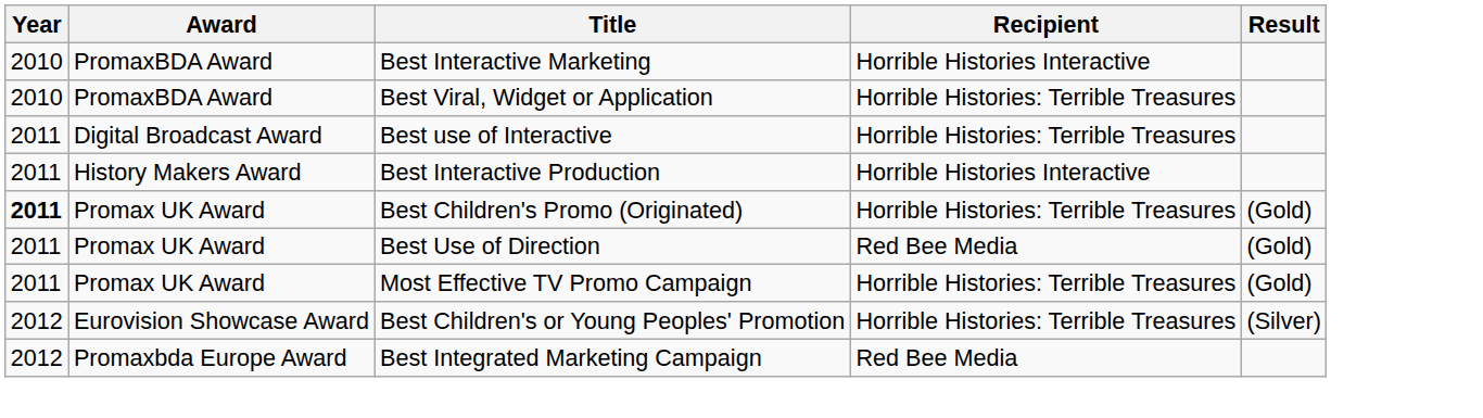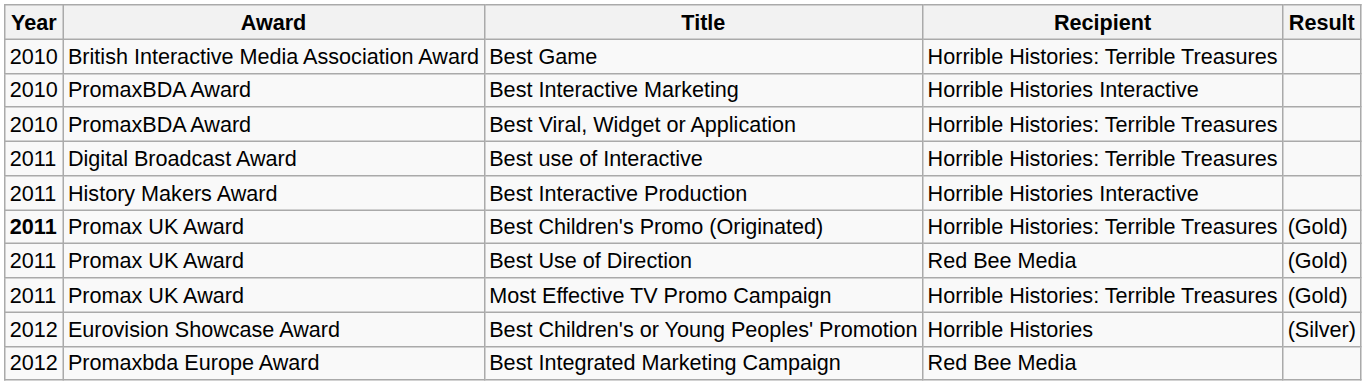+ row: 2010 | British Interactive Media Association Award | Best Game | Horrible Histories: Terrible Treasures
Best Children's or Young Peoples' Promotion | Recipient: Horrible Histories: Terrible Treasures -> Horrible Histories
